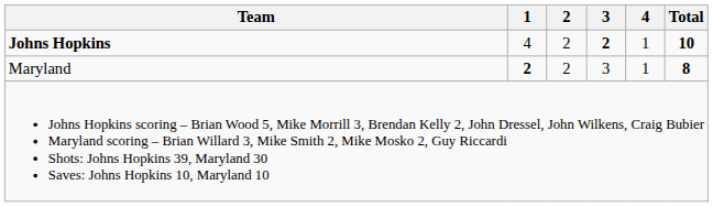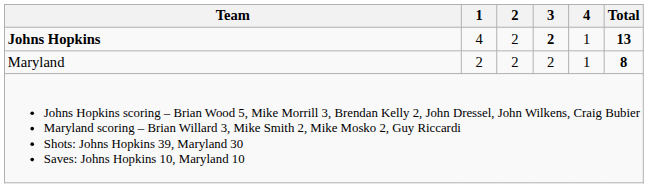Johns Hopkins | Total: 10 -> 13
Maryland | 1: bold -> normal
Maryland | 3: 3 -> 2
